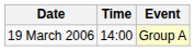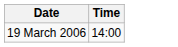- column: Event | Group A
